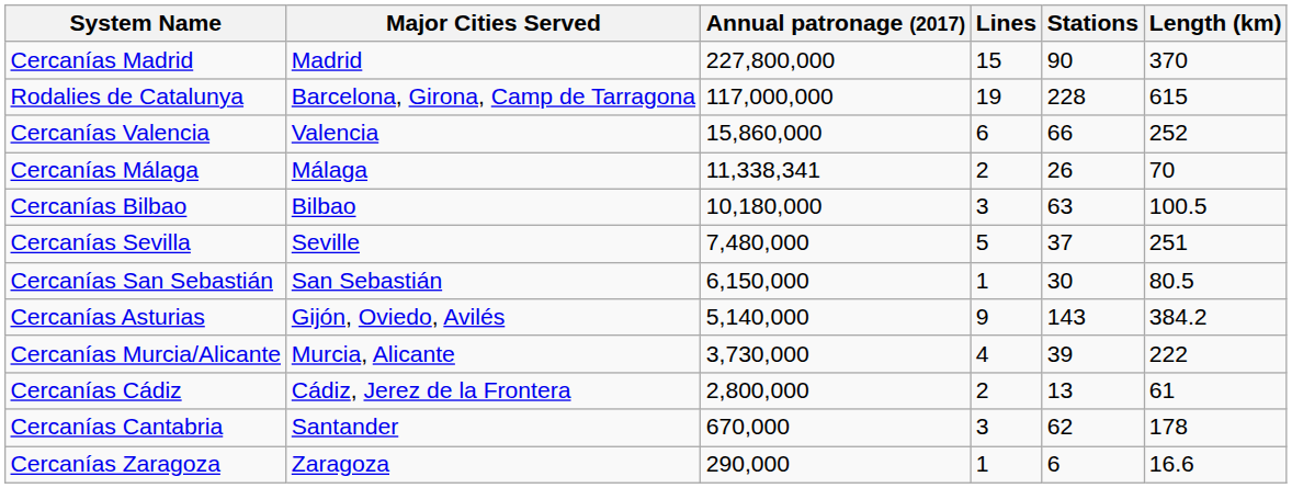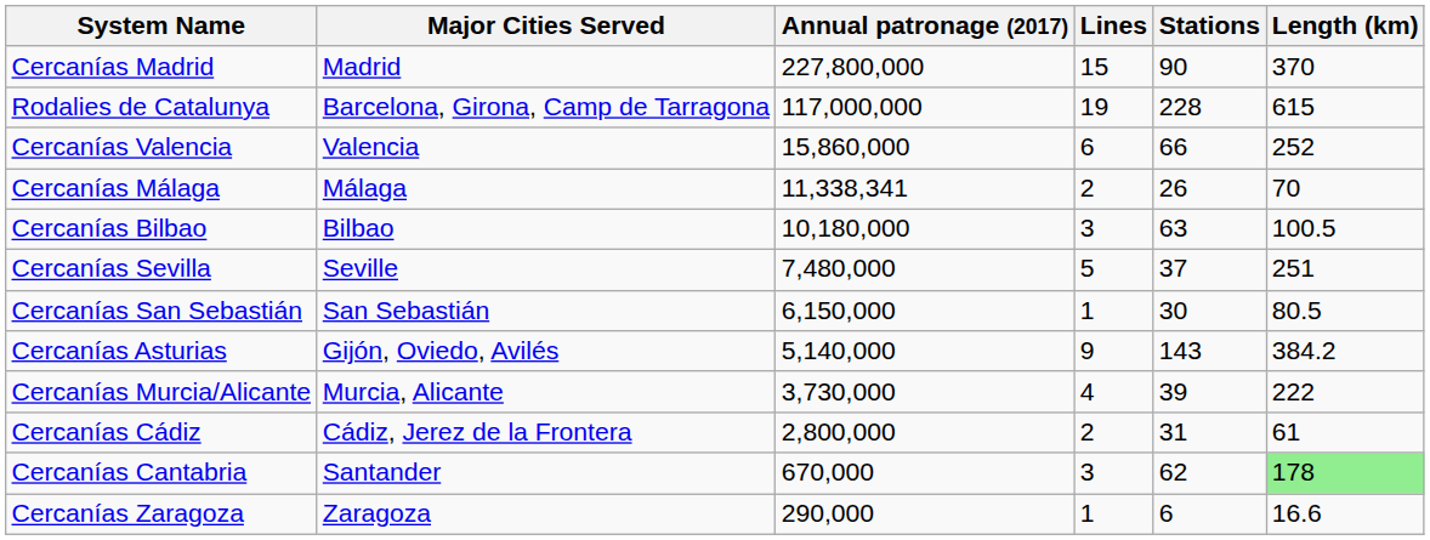Cercanías Cádiz | Stations: 13 -> 31
Cercanías Cantabria | Length (km): no background -> lightgreen background
